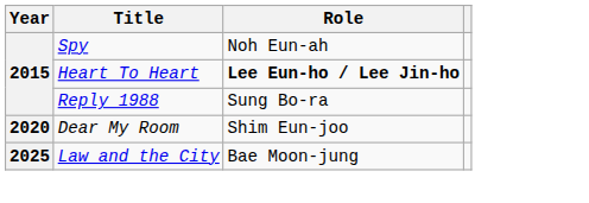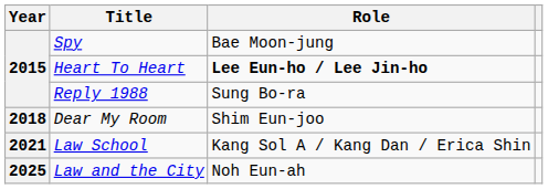Spy | Role: Noh Eun-ah -> Bae Moon-jung
Dear My Room | Year: 2020 -> 2018
+ row: 2021 | Law School | Kang Sol A / Kang Dan / Erica Shin
Law and the City | Role: Bae Moon-jung -> Noh Eun-ah
